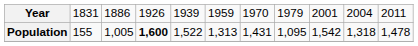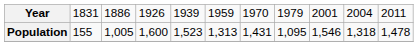Population | column 4: bold -> normal
Population | column 5: 1,522 -> 1,523
Population | column 9: 1,542 -> 1,546
